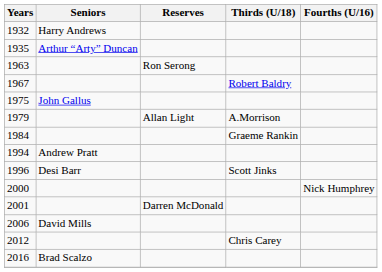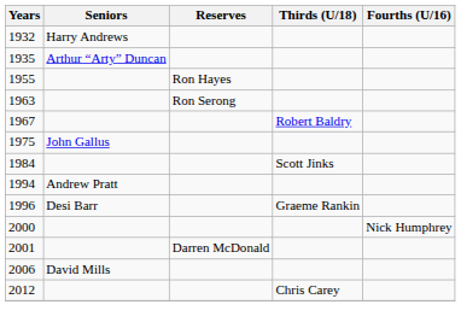+ row: 1955 | Ron Hayes
- row: 1979 | Allan Light | A.Morrison
1984 | Thirds (U/18): Graeme Rankin -> Scott Jinks
1996 | Thirds (U/18): Scott Jinks -> Graeme Rankin
- row: 2016 | Brad Scalzo
